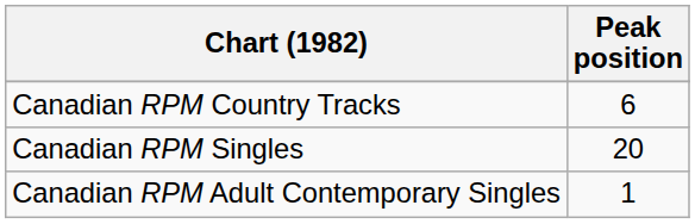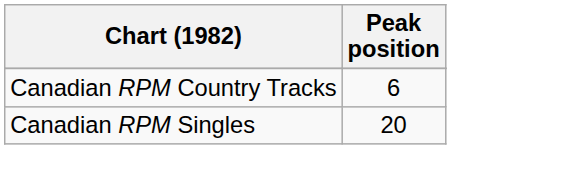- row: Canadian RPM Adult Contemporary Singles | 1
